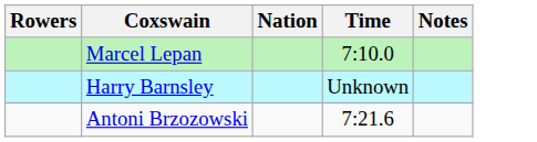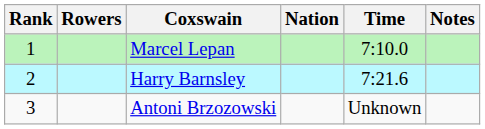+ column: Rank | 1 | 2 | 3
Harry Barnsley | Time: Unknown -> 7:21.6
Antoni Brzozowski | Time: 7:21.6 -> Unknown
